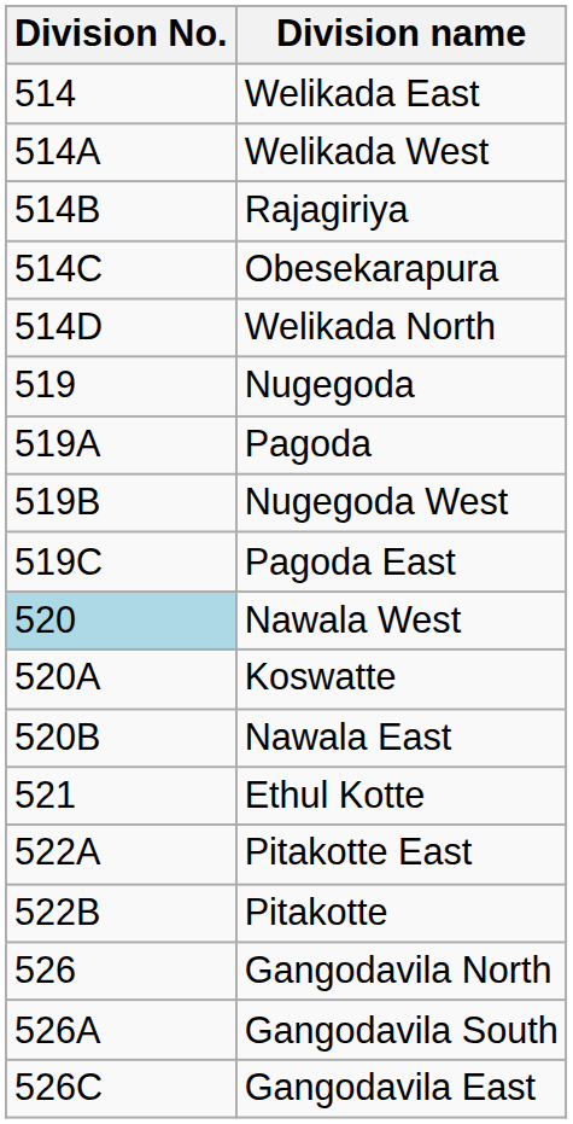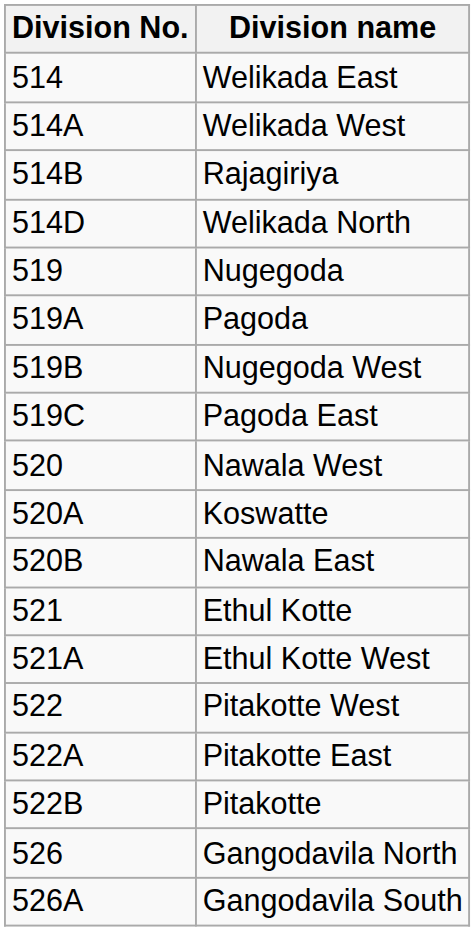- row: 514C | Obesekarapura
Nawala West | Division No.: lightblue background -> no background
+ row: 521A | Ethul Kotte West
+ row: 522 | Pitakotte West
- row: 526C | Gangodavila East
